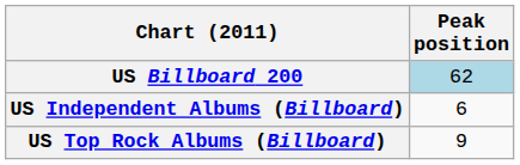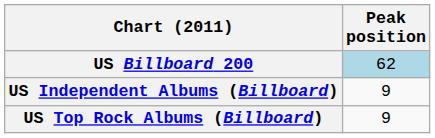US Independent Albums (Billboard) | Peak position: 6 -> 9
